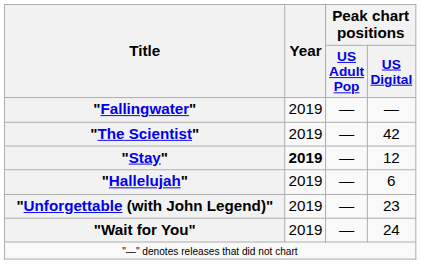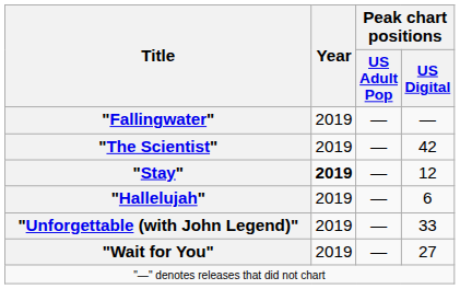"Unforgettable (with John Legend)" | Peak chart positions / US Digital: 23 -> 33
"Wait for You" | Peak chart positions / US Digital: 24 -> 27
